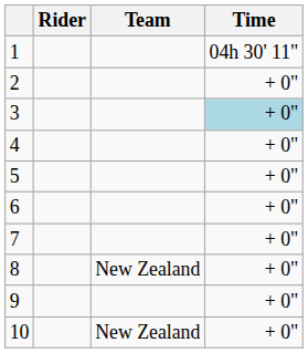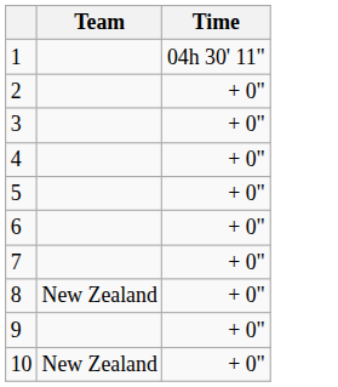- column: Rider
3 | Time: lightblue background -> no background
